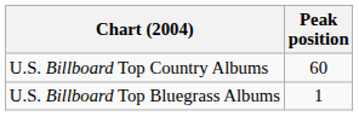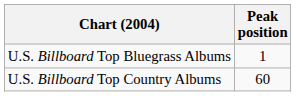rows swapped: U.S. Billboard Top Bluegrass Albums <-> U.S. Billboard Top Country Albums
